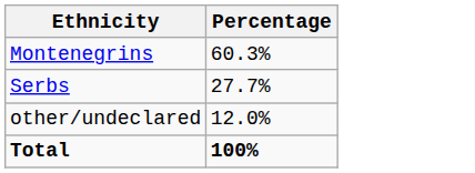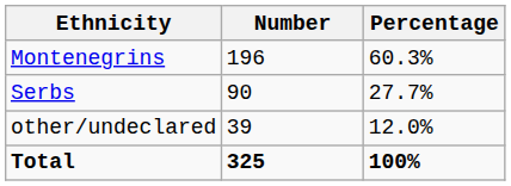+ column: Number | 196 | 90 | 39 | 325
